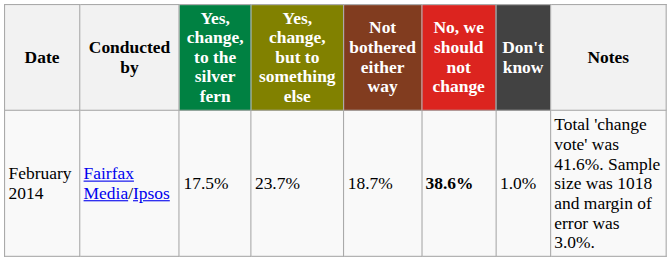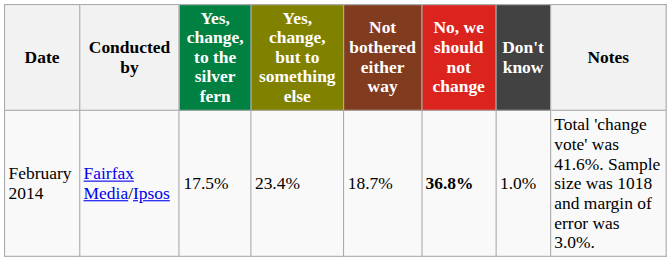February 2014 | Yes, change, but to something else: 23.7% -> 23.4%
February 2014 | No, we should not change: 38.6% -> 36.8%
